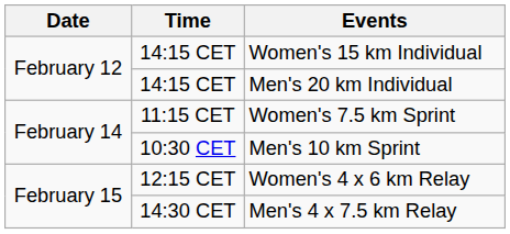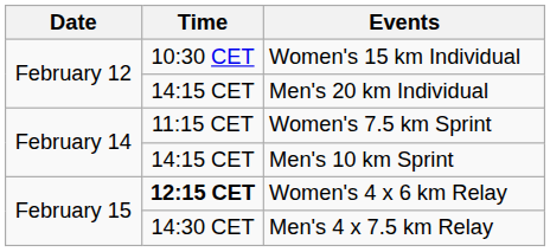Women's 15 km Individual | Time: 14:15 CET -> 10:30 CET
Men's 10 km Sprint | Time: 10:30 CET -> 14:15 CET
Women's 4 x 6 km Relay | Time: normal -> bold
